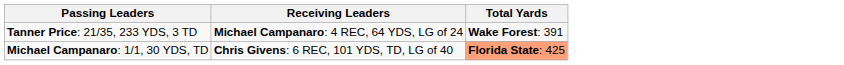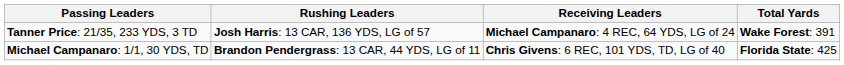+ column: Rushing Leaders | Josh Harris: 13 CAR, 136 YDS, LG of 57 | Brandon Pendergrass: 13 CAR, 44 YDS, LG of 11
Michael Campanaro: 1/1, 30 YDS, TD | Total Yards: lightsalmon background -> no background
